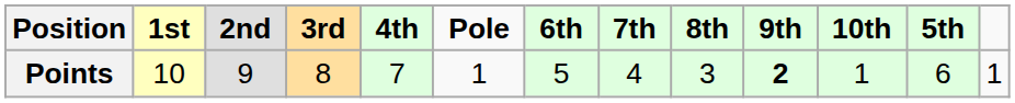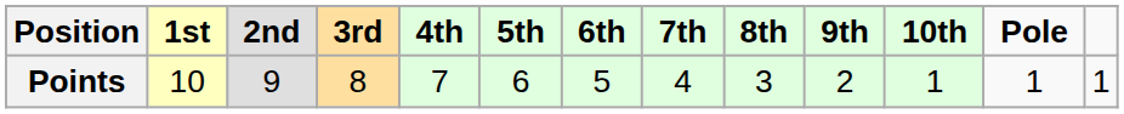columns swapped: 5th <-> Pole
Points | 9th: bold -> normal
